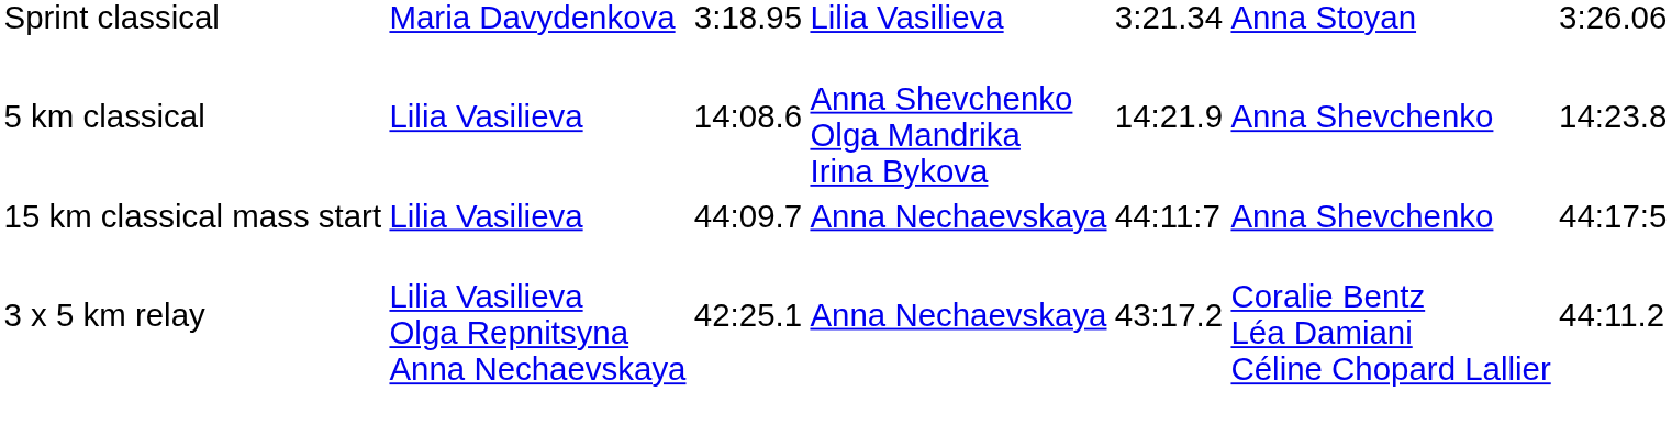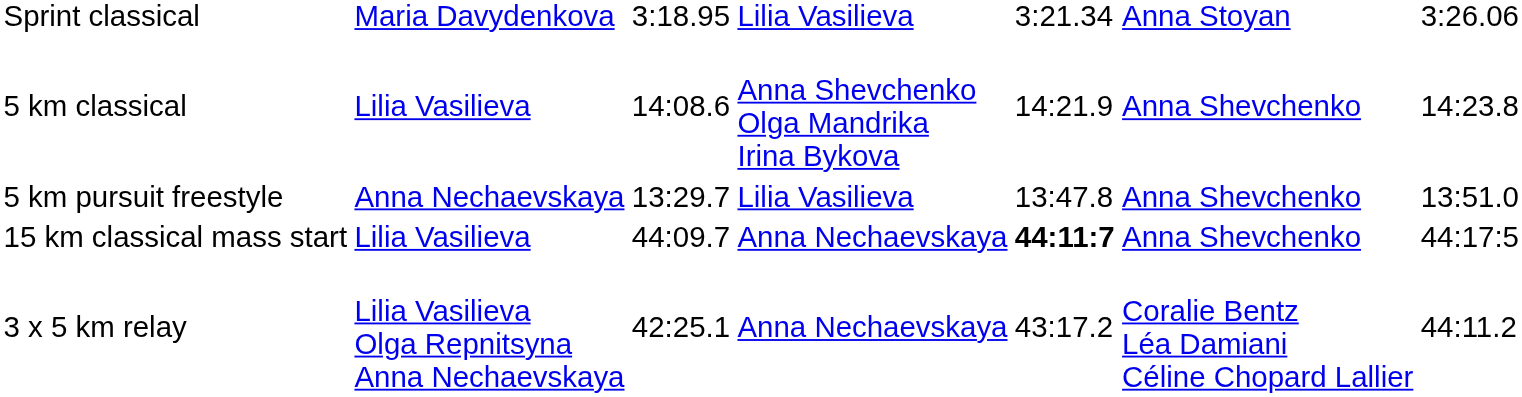+ row: 5 km pursuit freestyle | Anna Nechaevskaya | 13:29.7 | Lilia Vasilieva | 13:47.8 | Anna Shevchenko | 13:51.0
15 km classical mass start | column 5: normal -> bold
